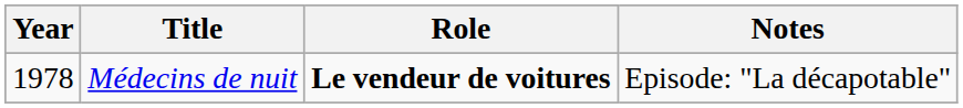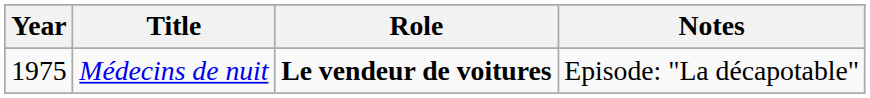Médecins de nuit | Year: 1978 -> 1975
